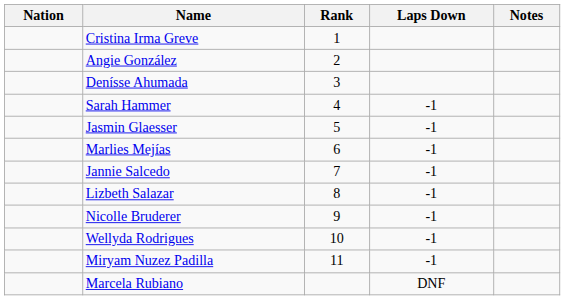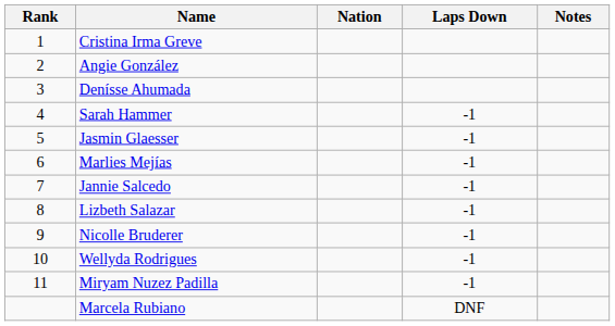columns swapped: Rank <-> Nation
